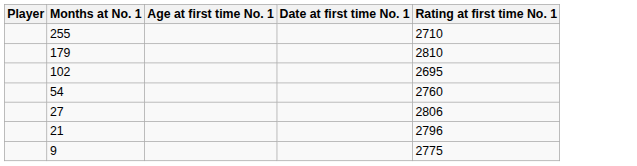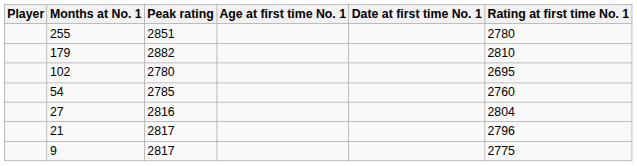+ column: Peak rating | 2851 | 2882 | 2780 | 2785 | 2816 | 2817 | 2817
255 | Rating at first time No. 1: 2710 -> 2780
27 | Rating at first time No. 1: 2806 -> 2804
